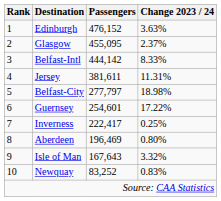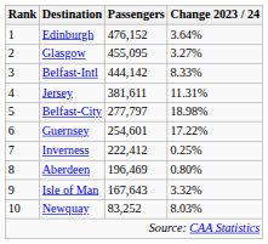Edinburgh | Change 2023 / 24: 3.63% -> 3.64%
Glasgow | Change 2023 / 24: 2.37% -> 3.27%
Inverness | Passengers: 222,417 -> 222,412
Newquay | Change 2023 / 24: 0.83% -> 8.03%
